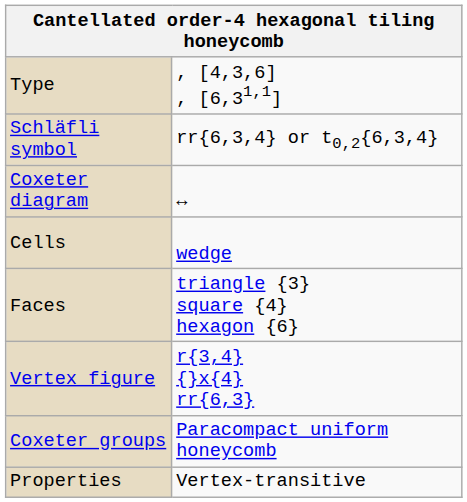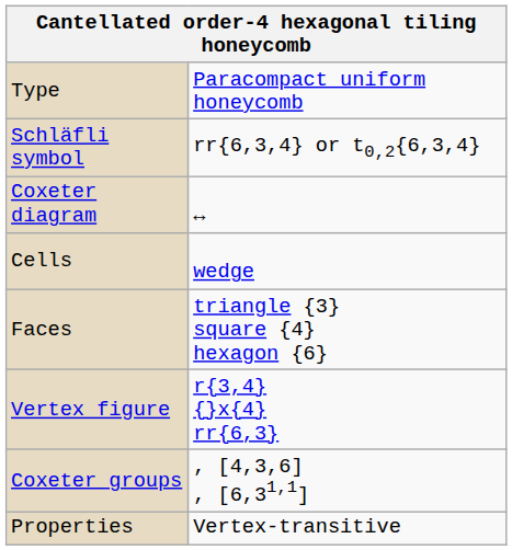Type | column 2: , [4,3,6] , [6,31,1] -> Paracompact uniform honeycomb
Coxeter groups | column 2: Paracompact uniform honeycomb -> , [4,3,6] , [6,31,1]
